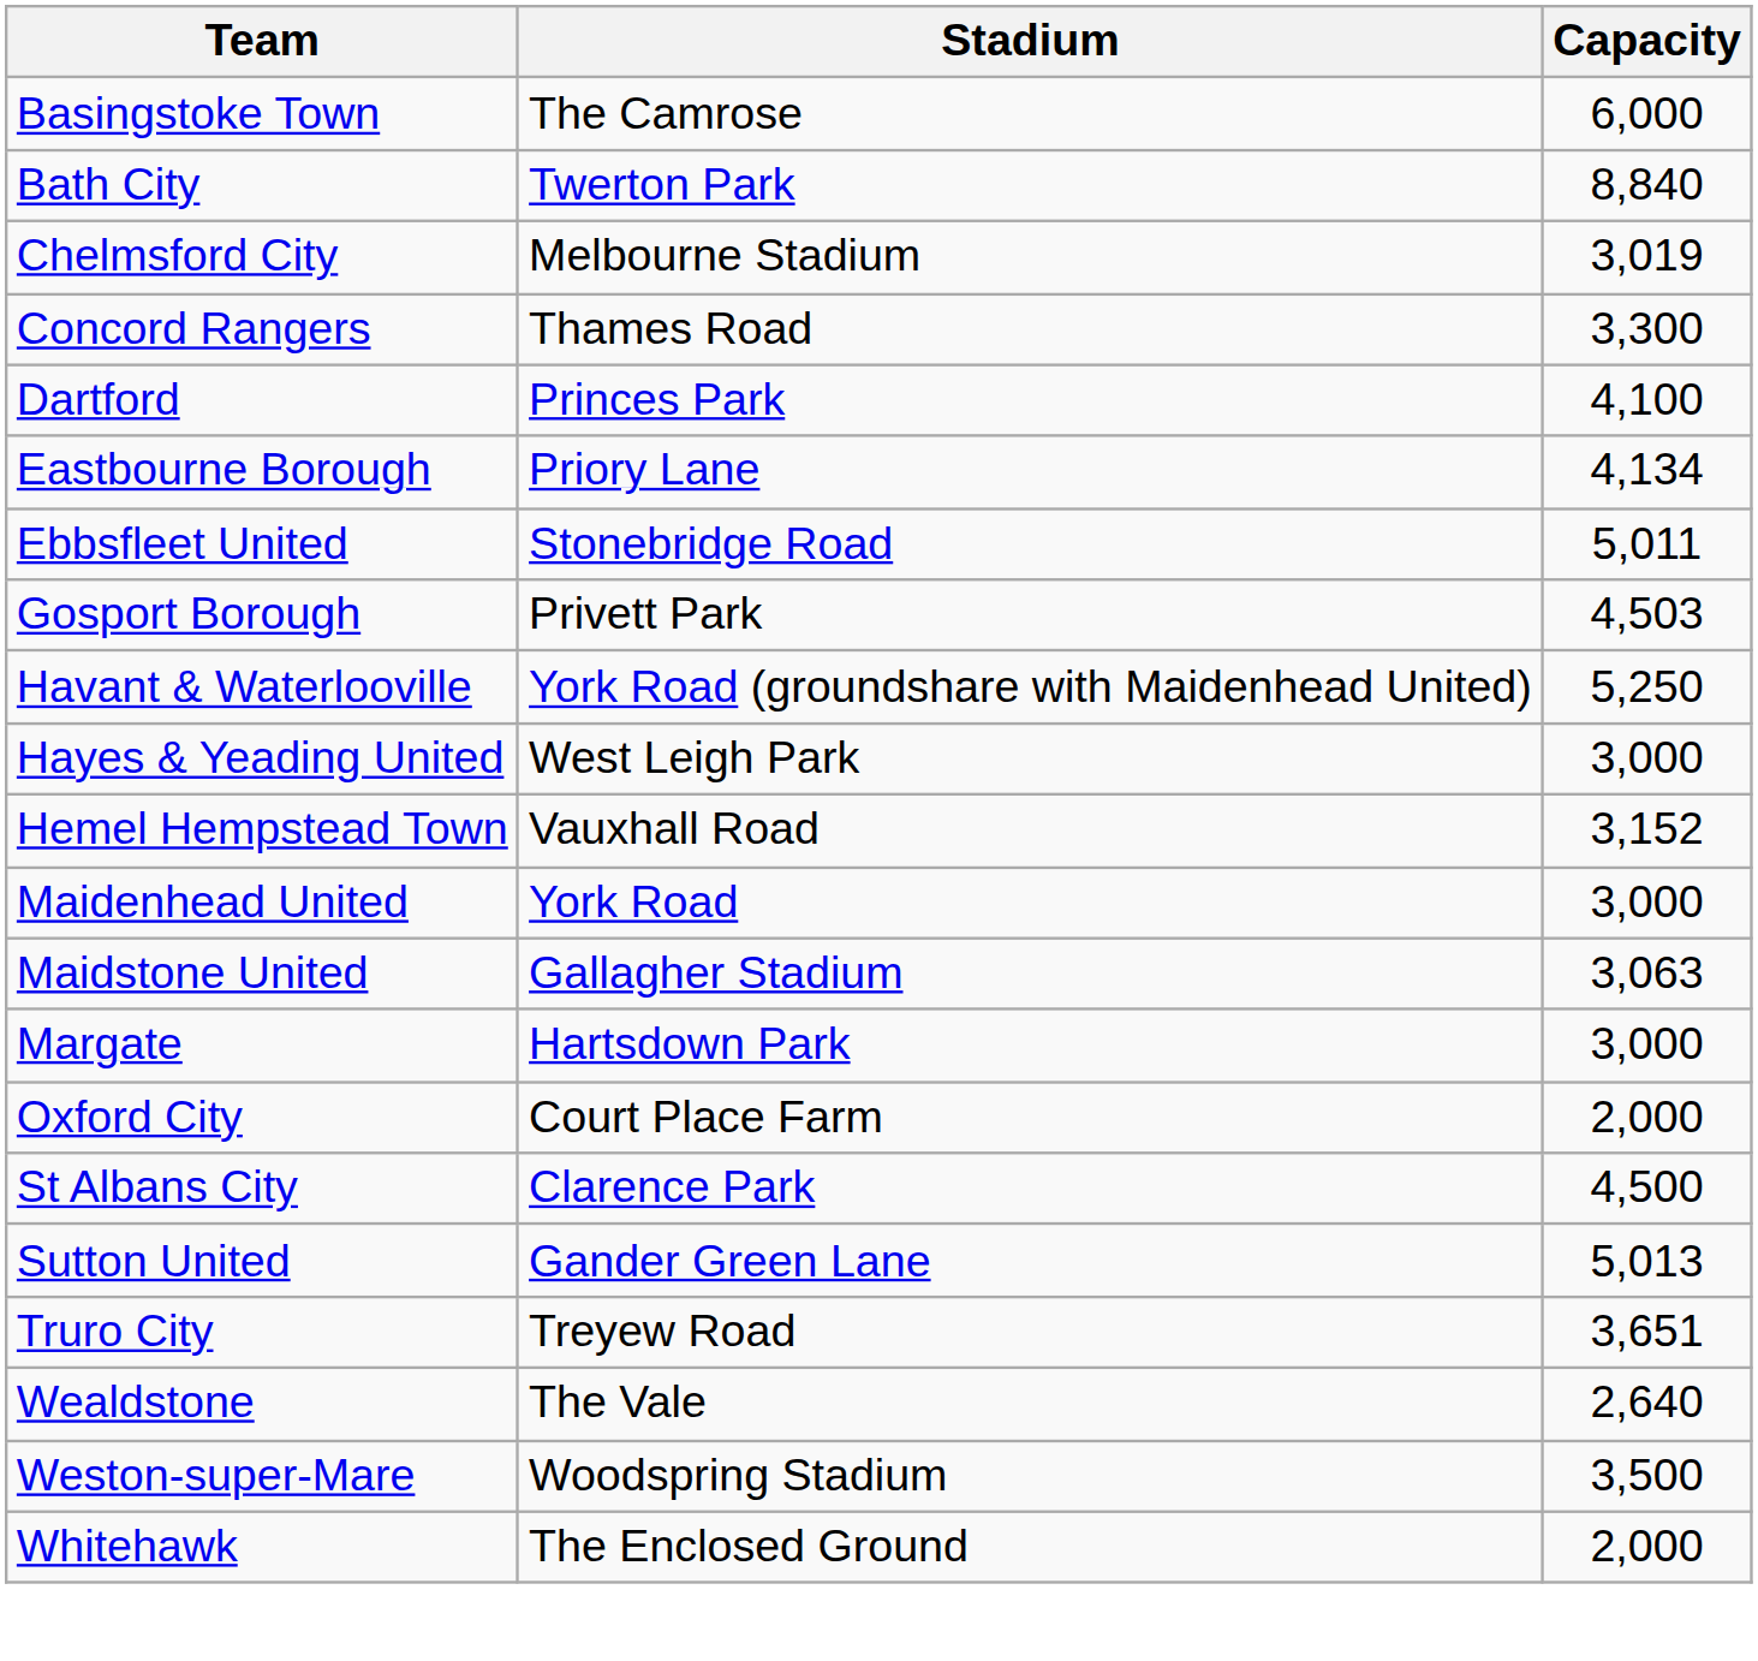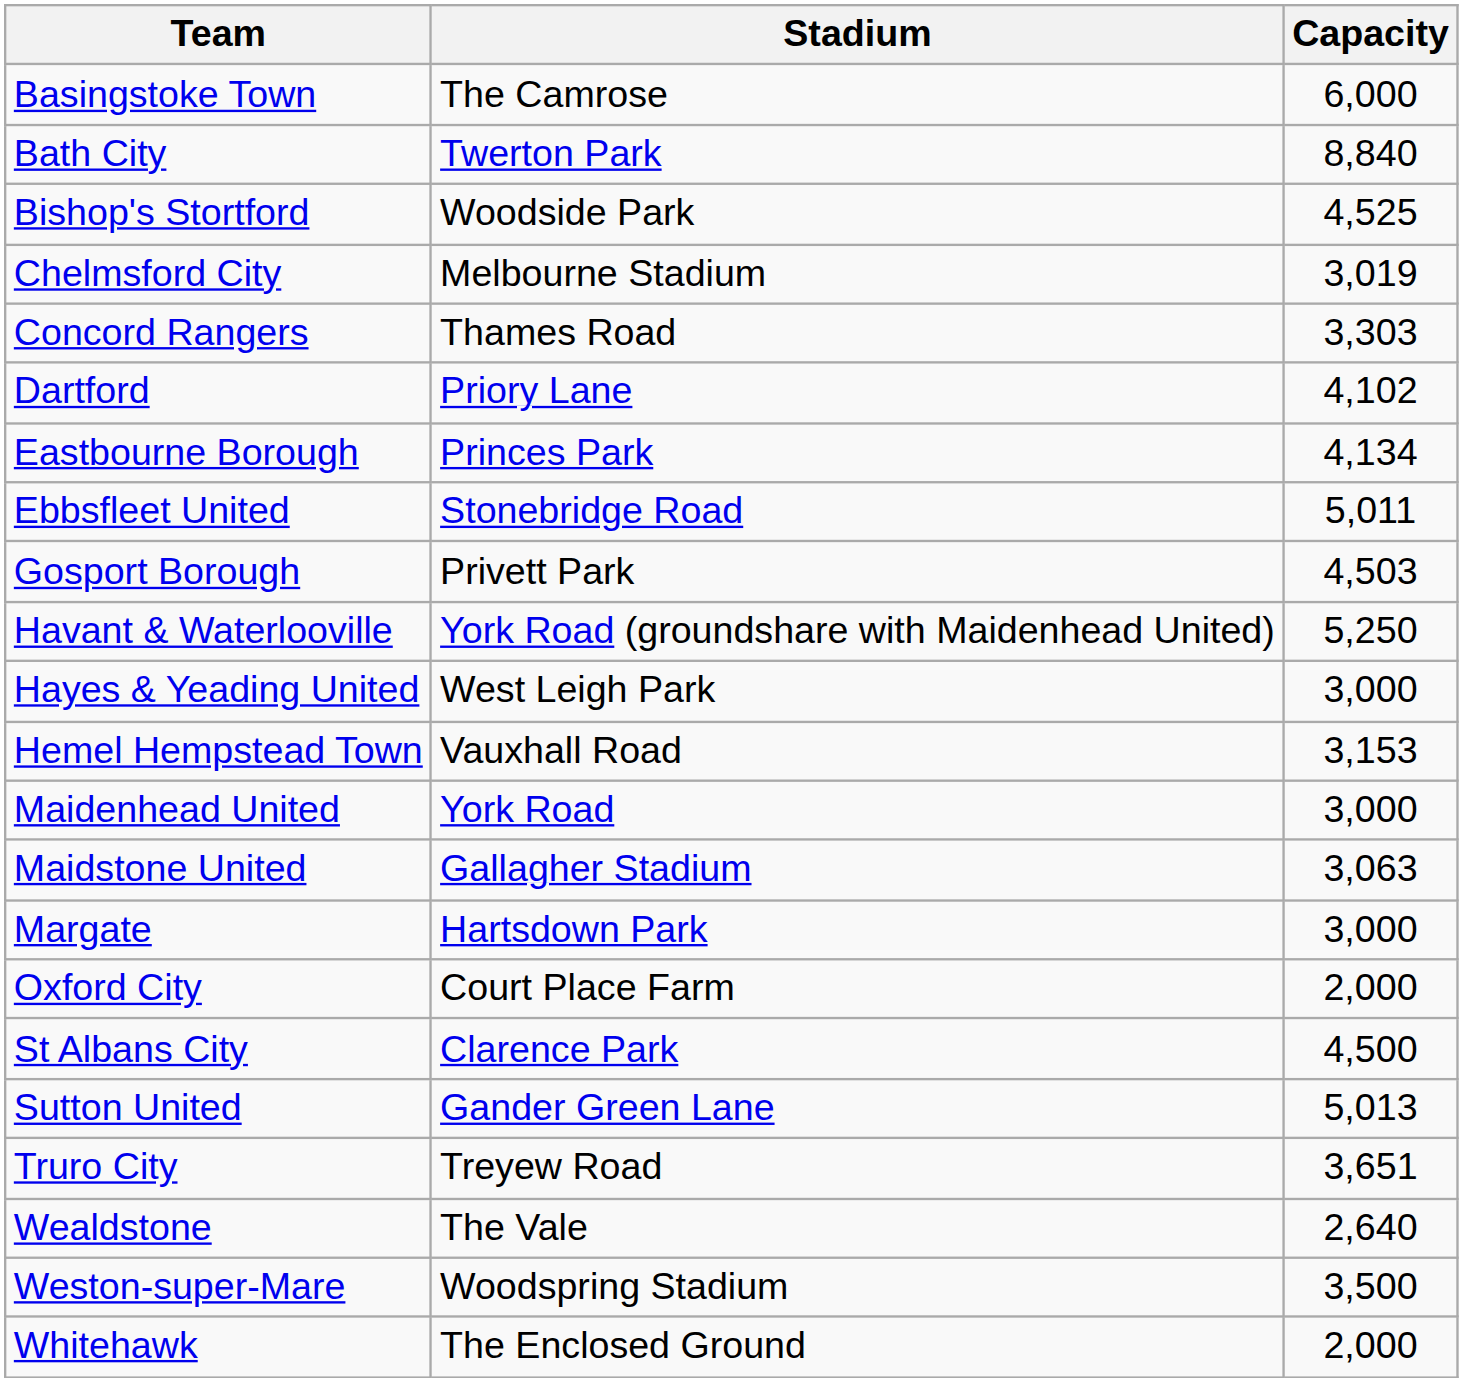+ row: Bishop's Stortford | Woodside Park | 4,525
Concord Rangers | Capacity: 3,300 -> 3,303
Dartford | Stadium: Princes Park -> Priory Lane
Dartford | Capacity: 4,100 -> 4,102
Eastbourne Borough | Stadium: Priory Lane -> Princes Park
Hemel Hempstead Town | Capacity: 3,152 -> 3,153
